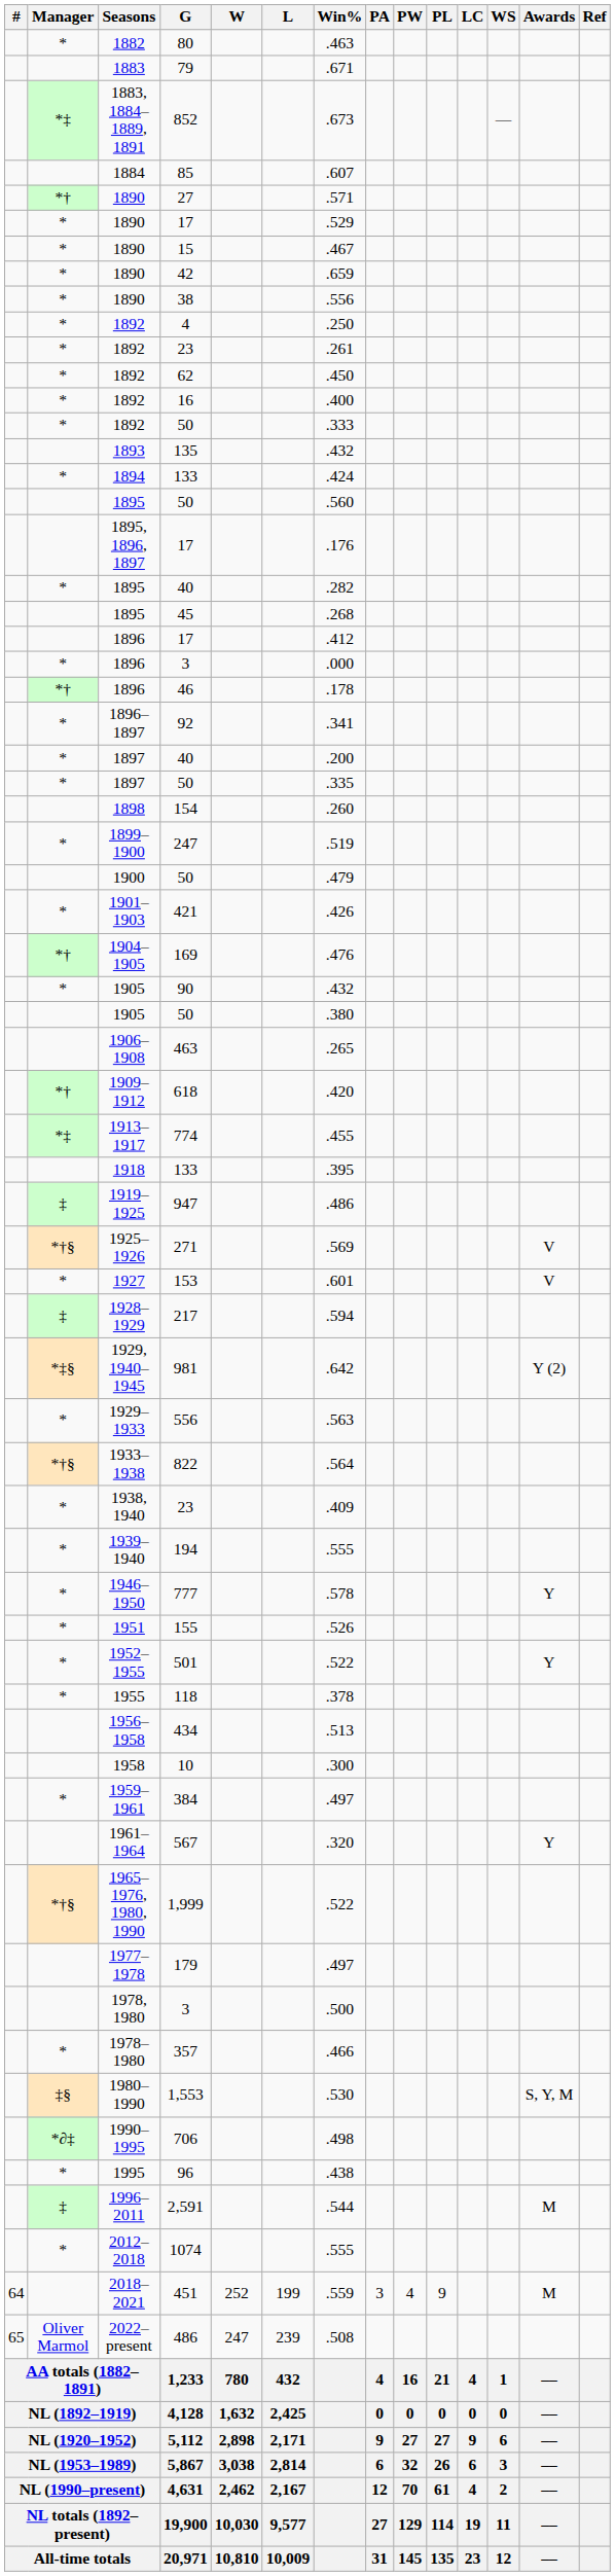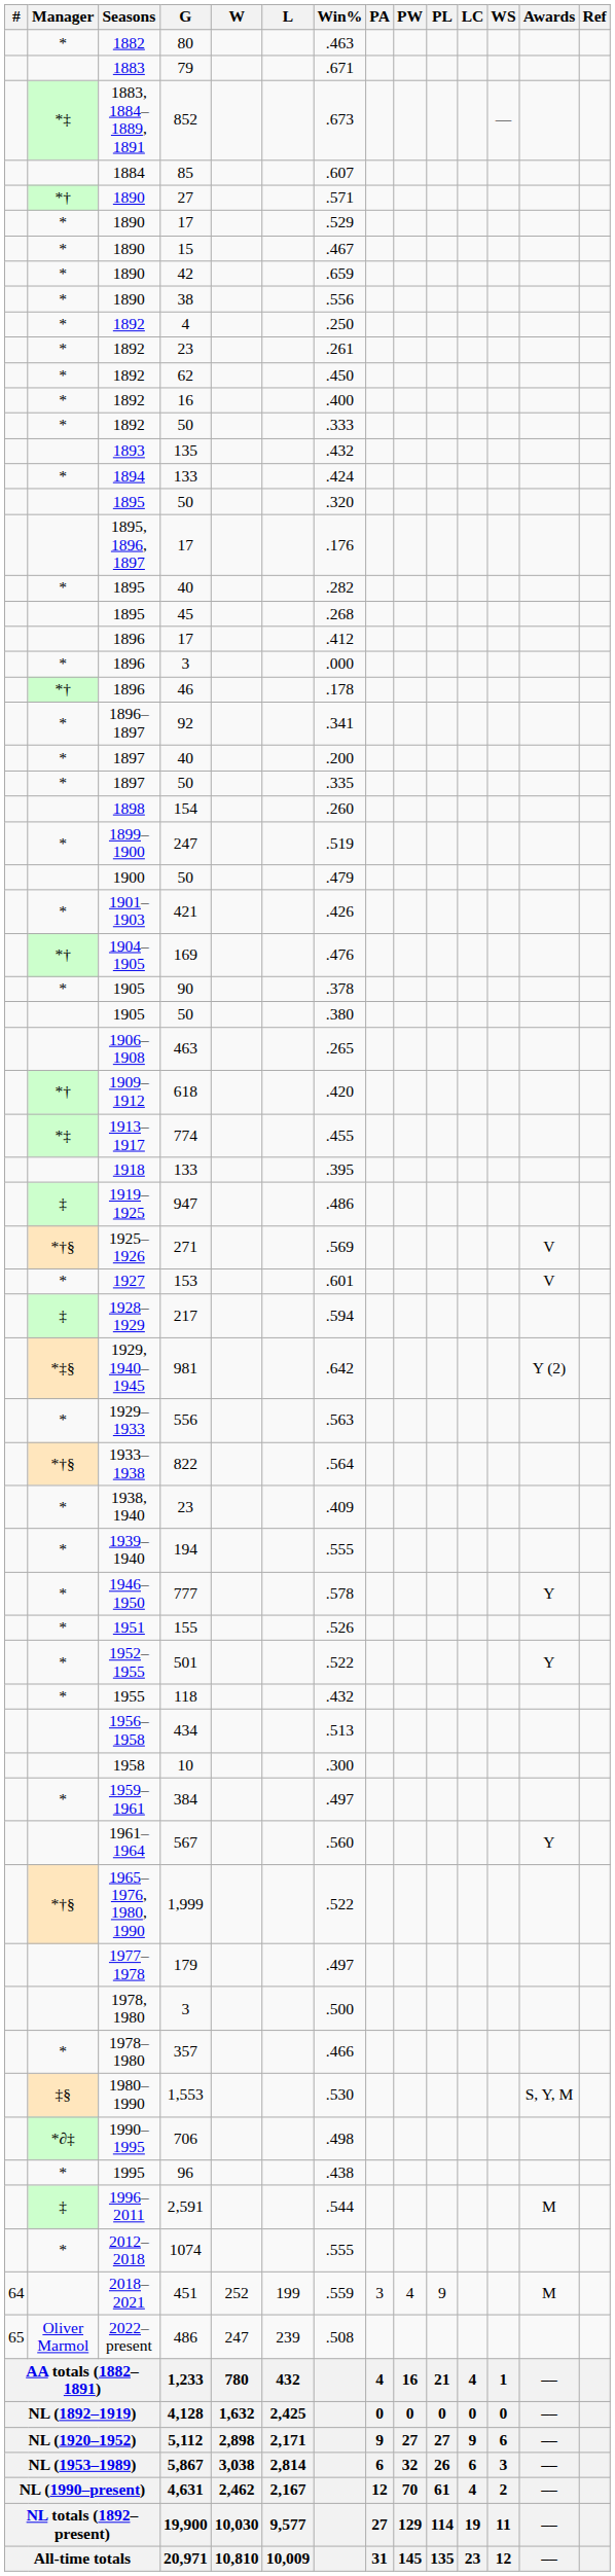1895 / 50 | Win%: .560 -> .320
90 | Win%: .432 -> .378
118 | Win%: .378 -> .432
567 | Win%: .320 -> .560
